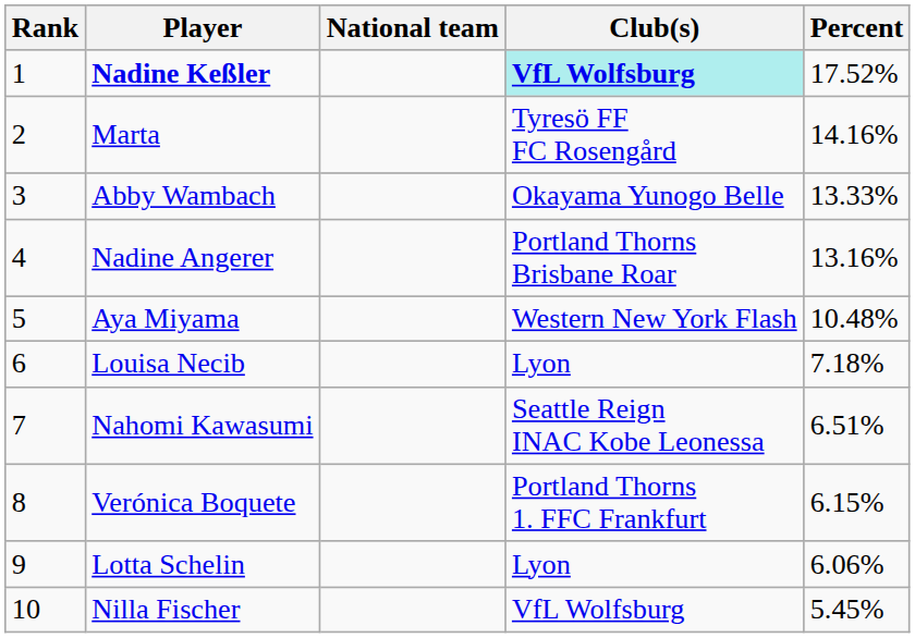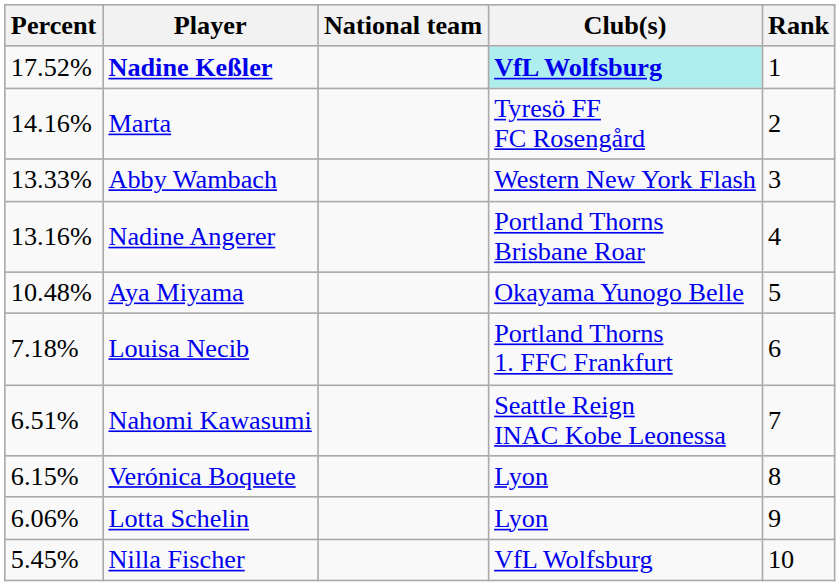columns swapped: Rank <-> Percent
Abby Wambach | Club(s): Okayama Yunogo Belle -> Western New York Flash
Aya Miyama | Club(s): Western New York Flash -> Okayama Yunogo Belle
Louisa Necib | Club(s): Lyon -> Portland Thorns 1. FFC Frankfurt
Verónica Boquete | Club(s): Portland Thorns 1. FFC Frankfurt -> Lyon
